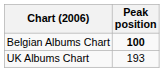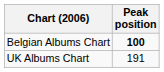UK Albums Chart | Peak position: 193 -> 191
